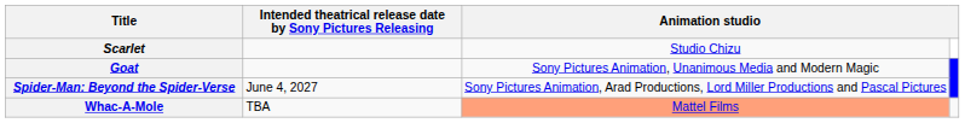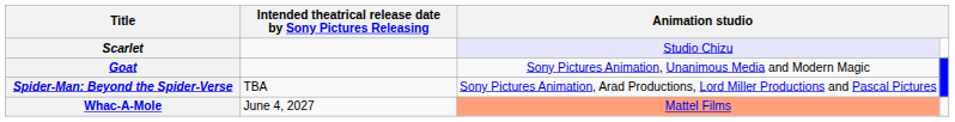Scarlet | column 3: no background -> lavender background
Spider-Man: Beyond the Spider-Verse | Intended theatrical release date by Sony Pictures Releasing: June 4, 2027 -> TBA
Whac-A-Mole | Intended theatrical release date by Sony Pictures Releasing: TBA -> June 4, 2027
